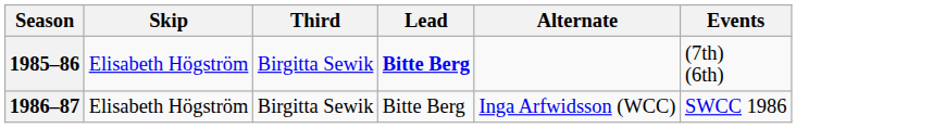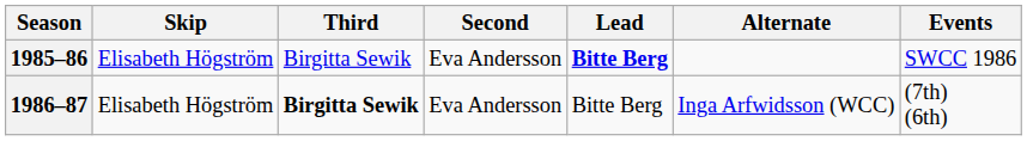+ column: Second | Eva Andersson | Eva Andersson
1985–86 | Events: (7th) (6th) -> SWCC 1986
1986–87 | Third: normal -> bold
1986–87 | Events: SWCC 1986 -> (7th) (6th)
